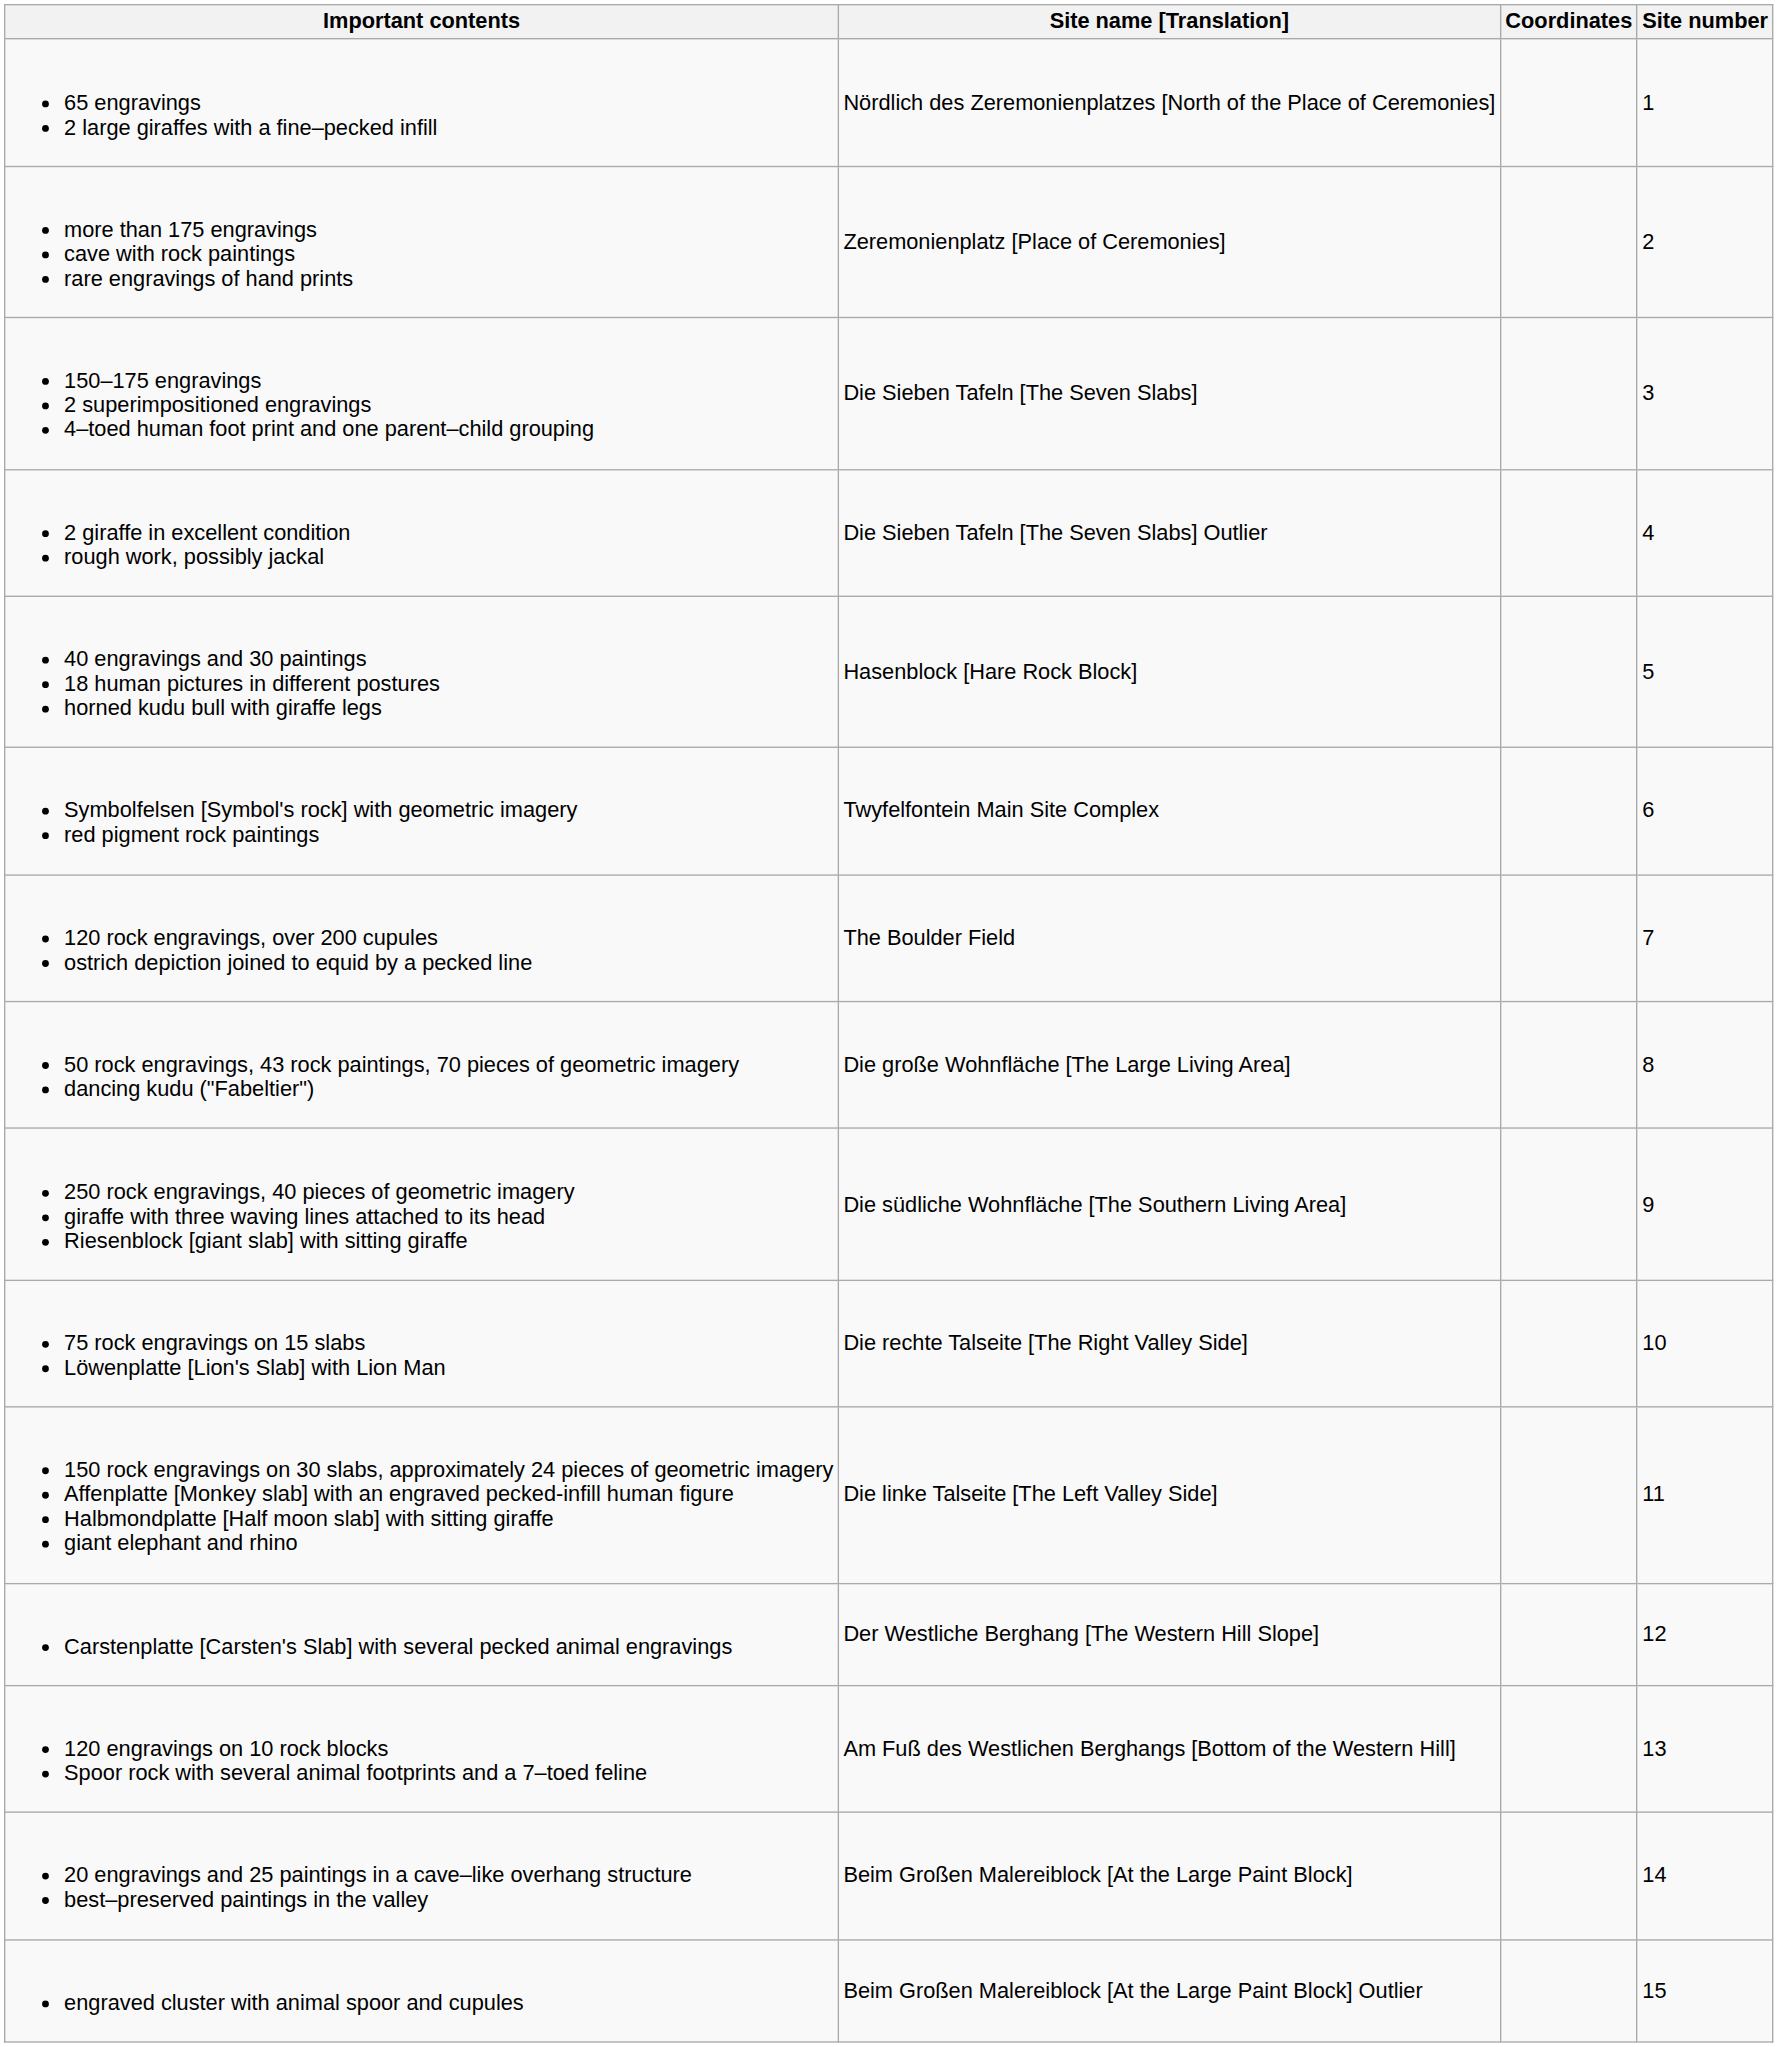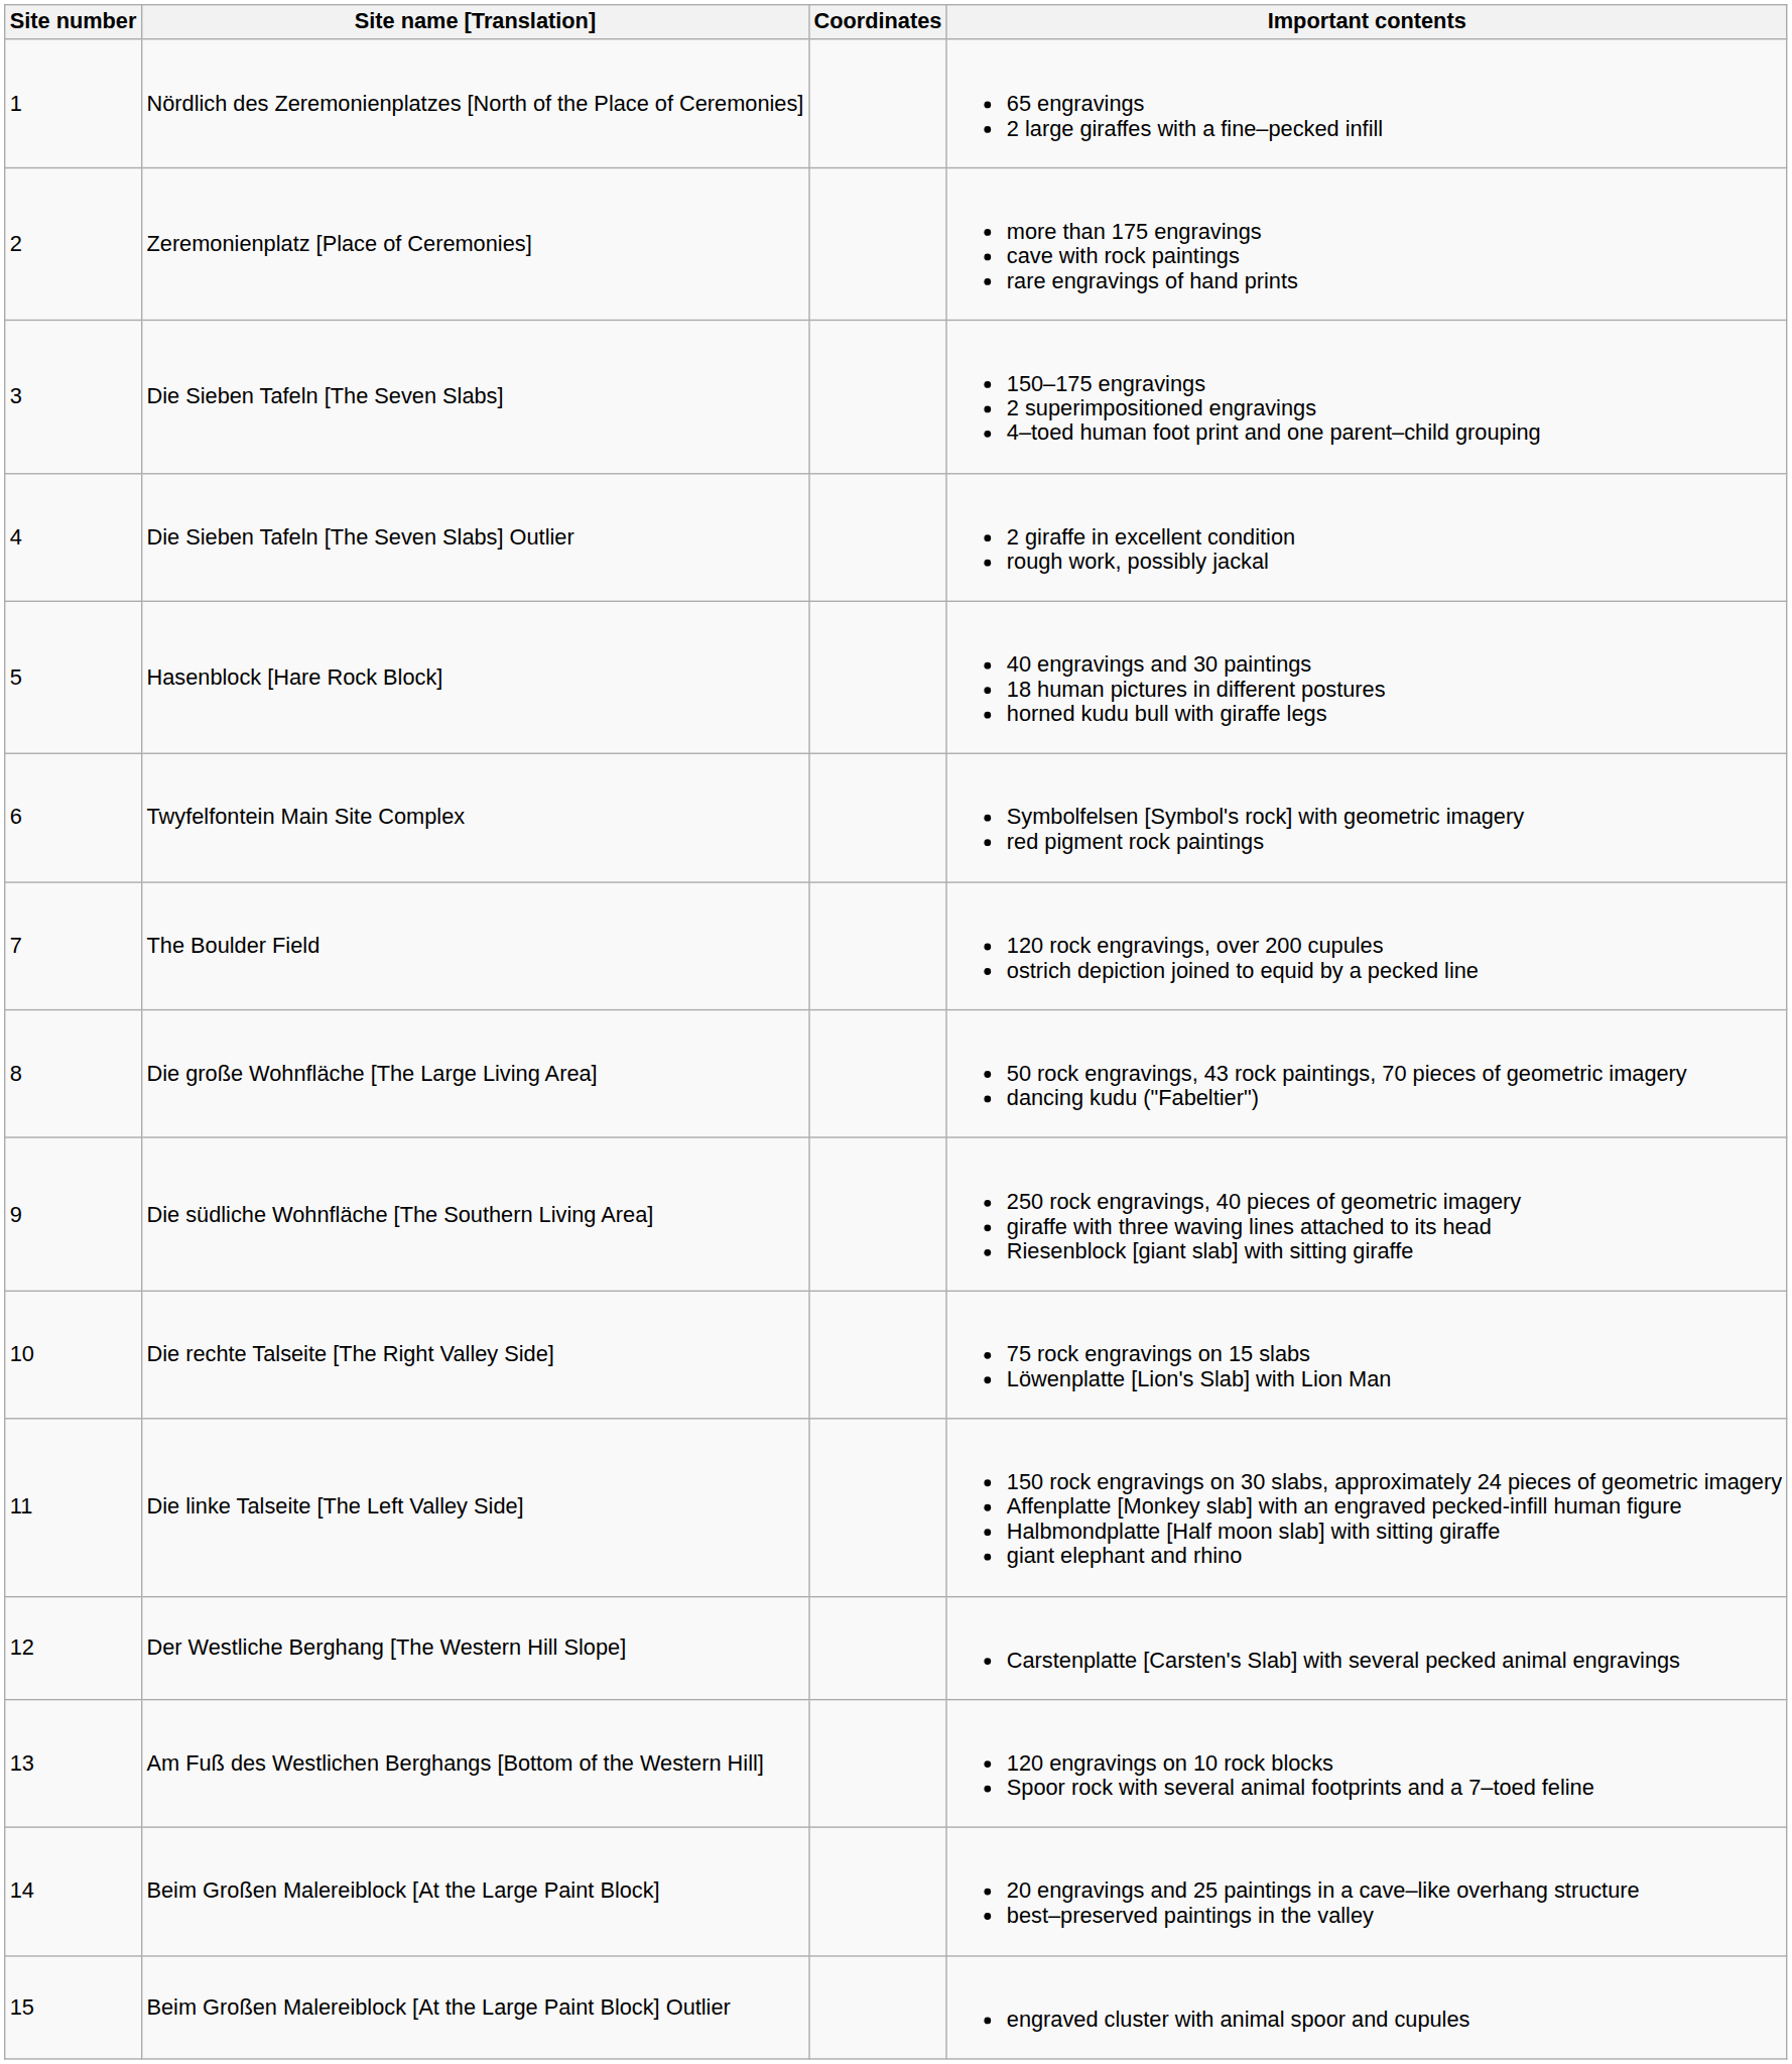columns swapped: Site number <-> Important contents
